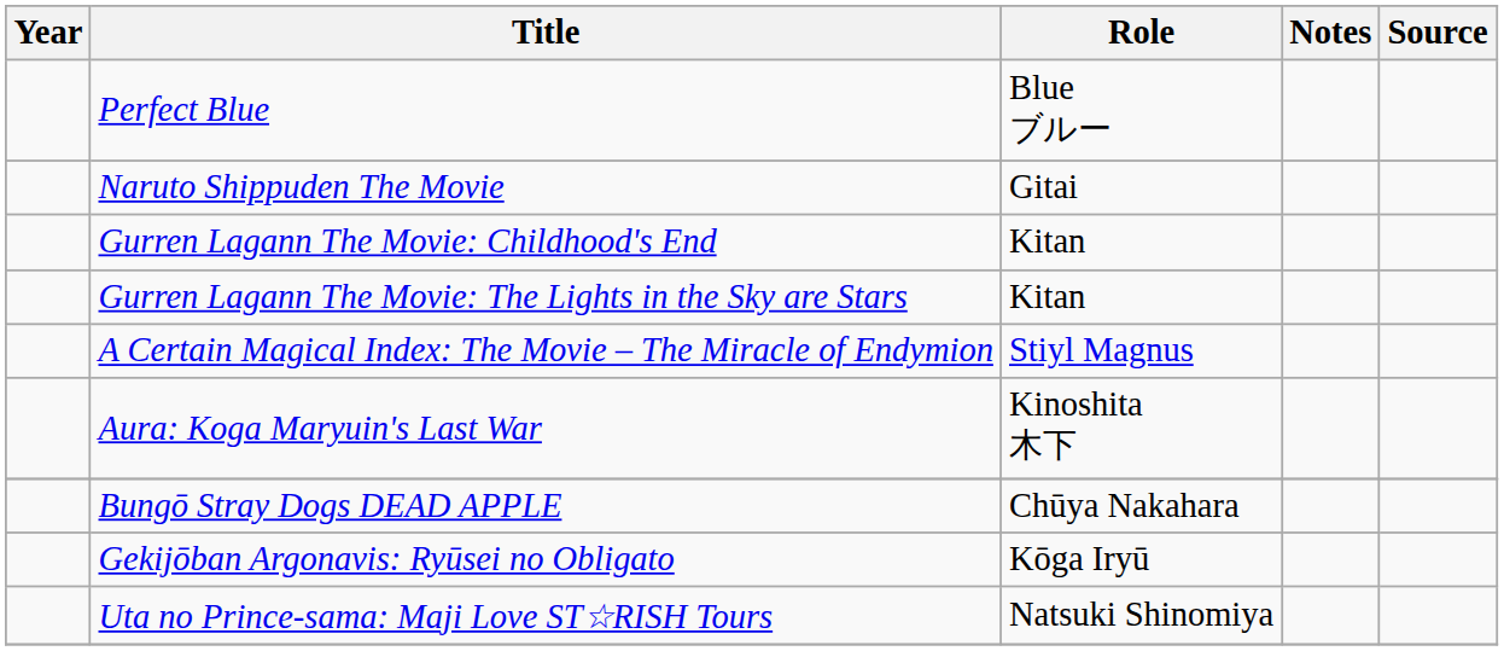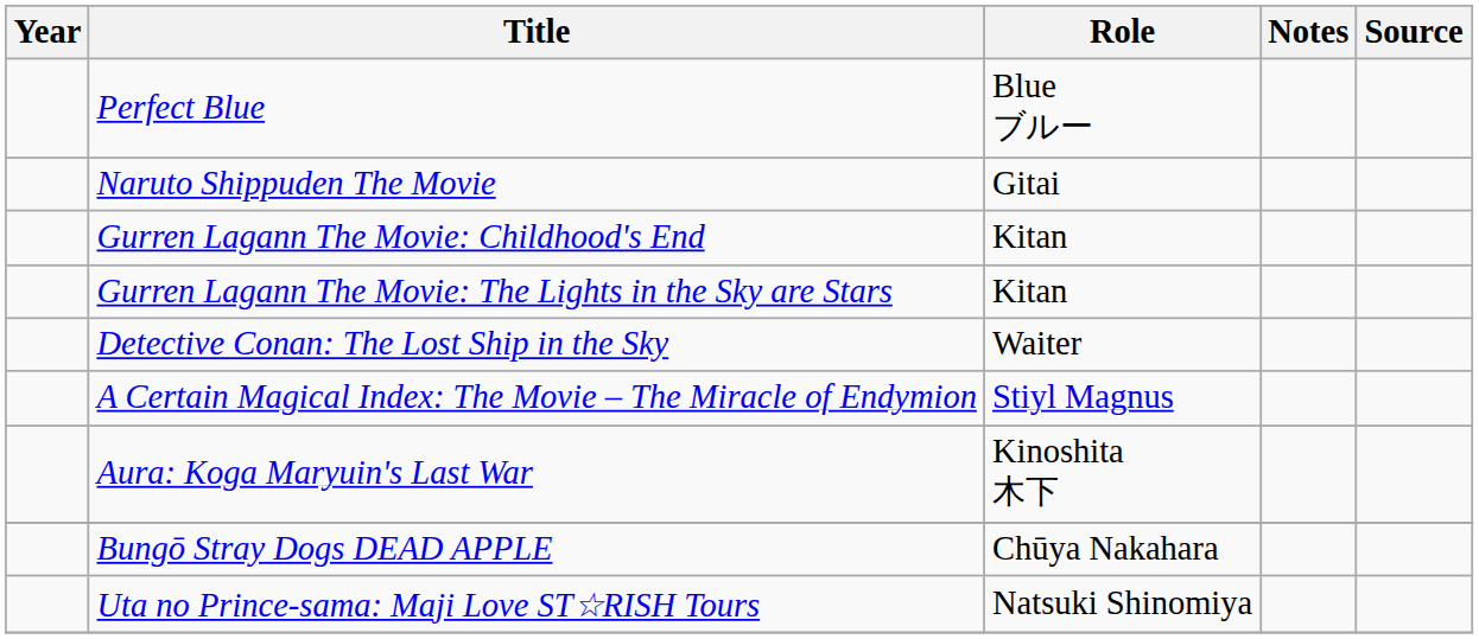+ row: Detective Conan: The Lost Ship in the Sky | Waiter
- row: Gekijōban Argonavis: Ryūsei no Obligato | Kōga Iryū
